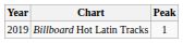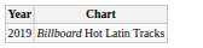- column: Peak | 1
